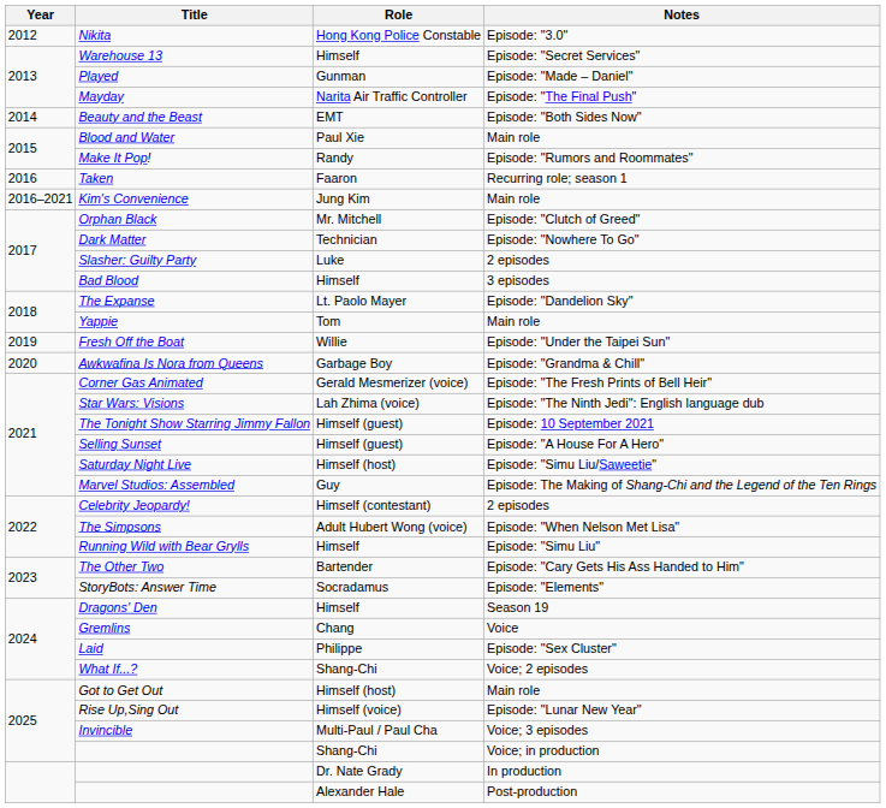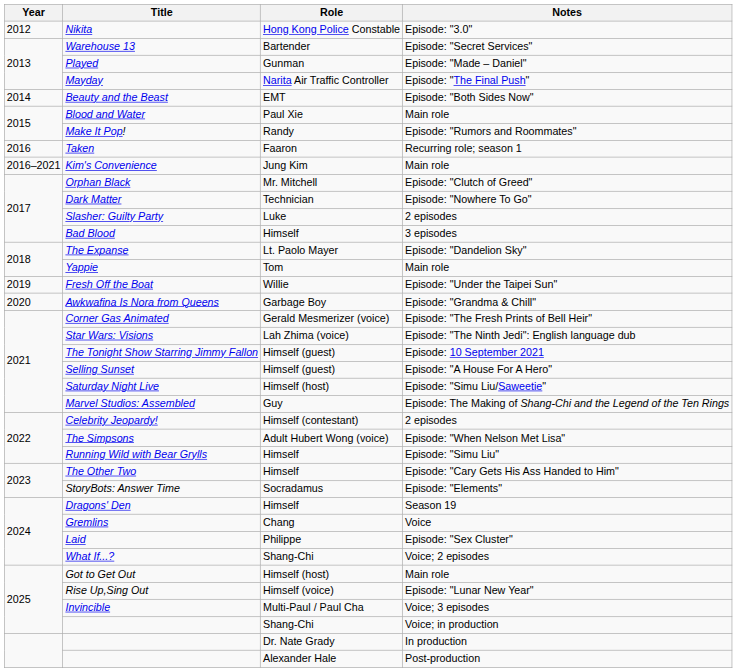Warehouse 13 | Role: Himself -> Bartender
The Other Two | Role: Bartender -> Himself
